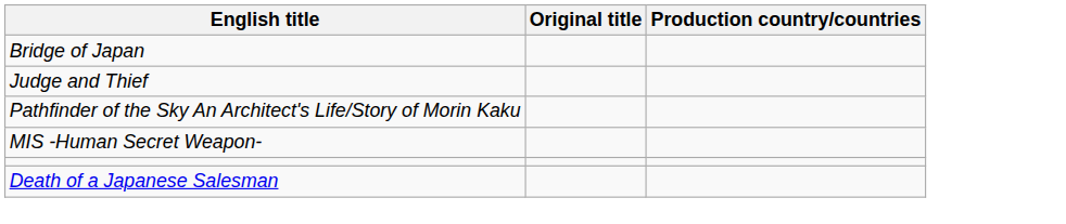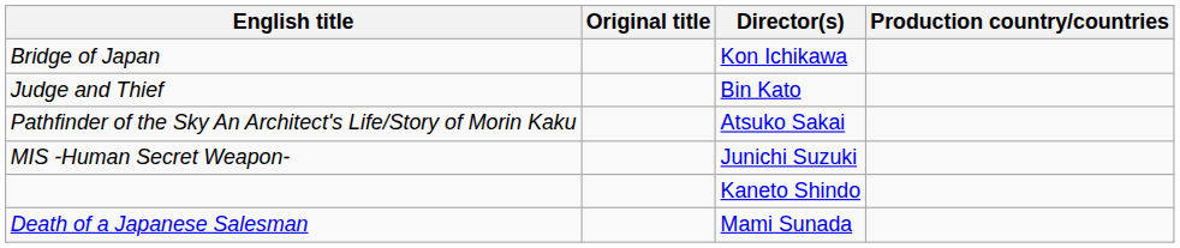+ column: Director(s) | Kon Ichikawa | Bin Kato | Atsuko Sakai | Junichi Suzuki | Kaneto Shindo | Mami Sunada
